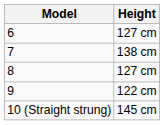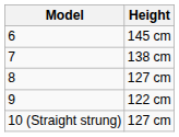6 | Height: 127 cm -> 145 cm
10 (Straight strung) | Height: 145 cm -> 127 cm
